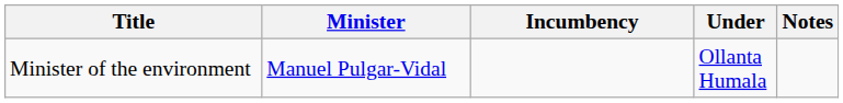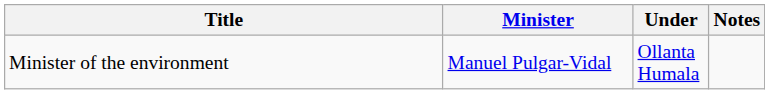- column: Incumbency
